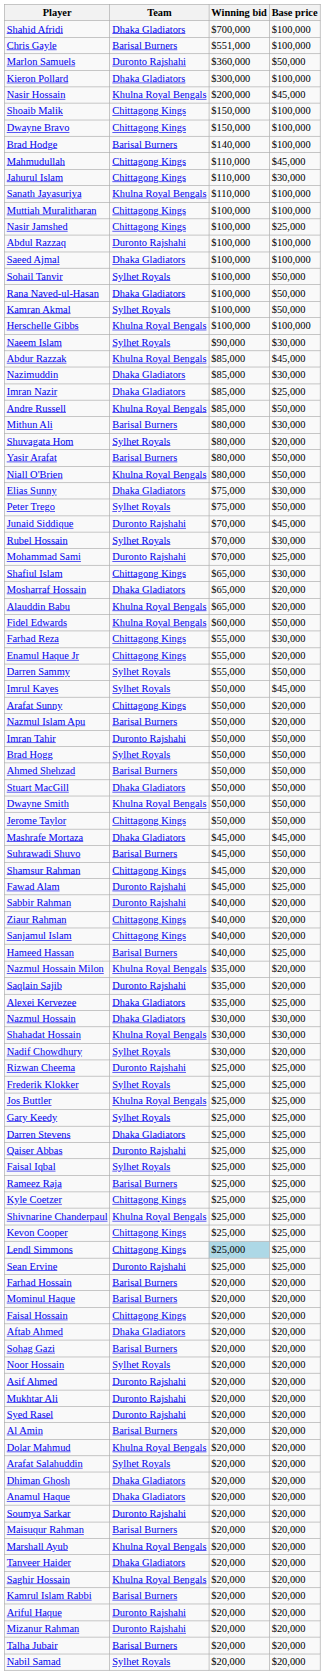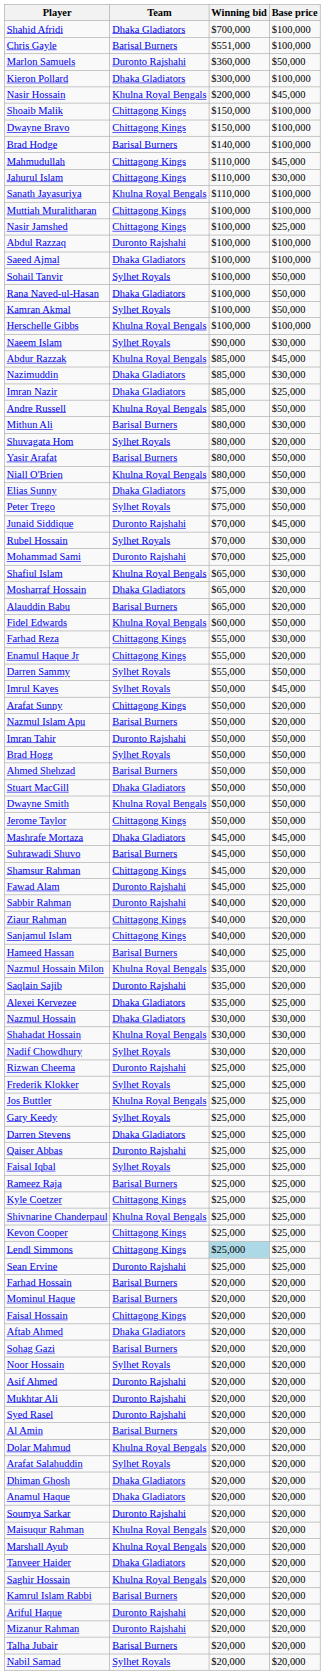Shafiul Islam | Team: Chittagong Kings -> Khulna Royal Bengals
Alauddin Babu | Team: Khulna Royal Bengals -> Barisal Burners
Maisuqur Rahman | Team: Barisal Burners -> Khulna Royal Bengals
